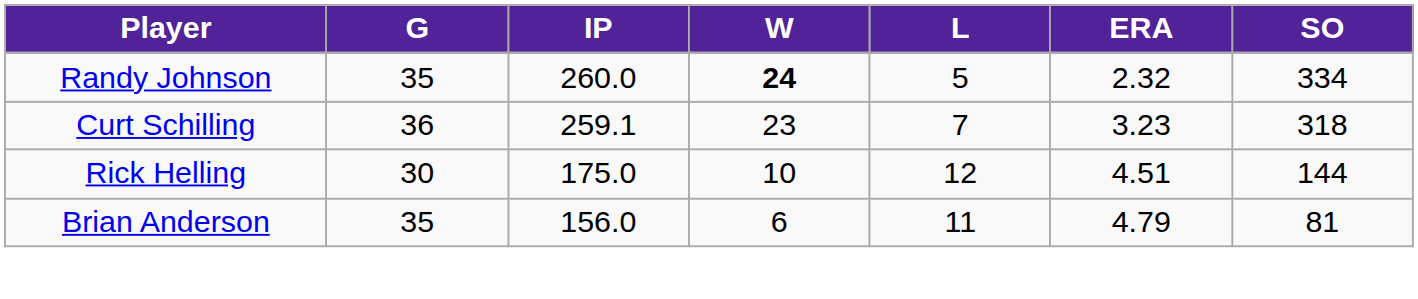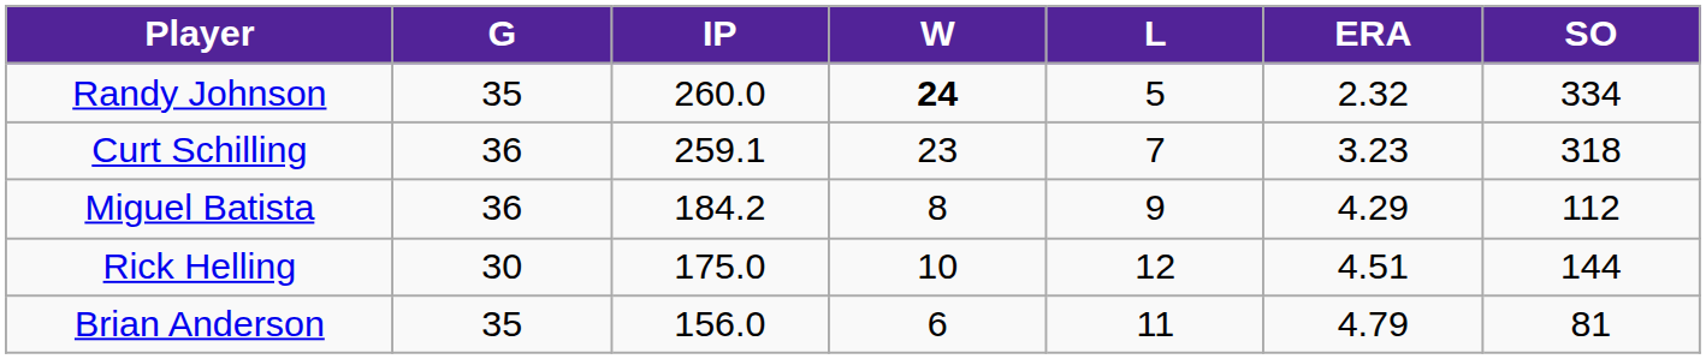+ row: Miguel Batista | 36 | 184.2 | 8 | 9 | 4.29 | 112
